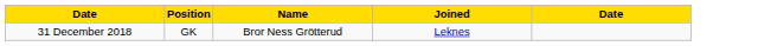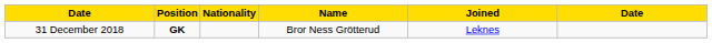+ column: Nationality
31 December 2018 | Position: normal -> bold
